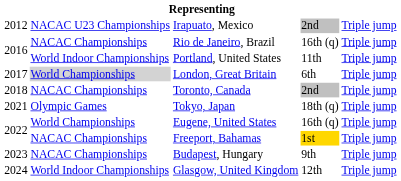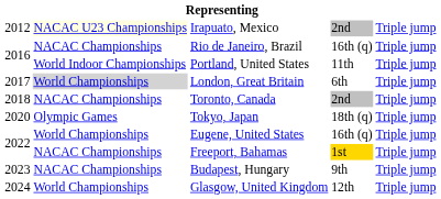Irapuato, Mexico | column 2: no background -> lightyellow background
Tokyo, Japan | column 1: 2021 -> 2020
Glasgow, United Kingdom | column 2: World Indoor Championships -> World Championships
